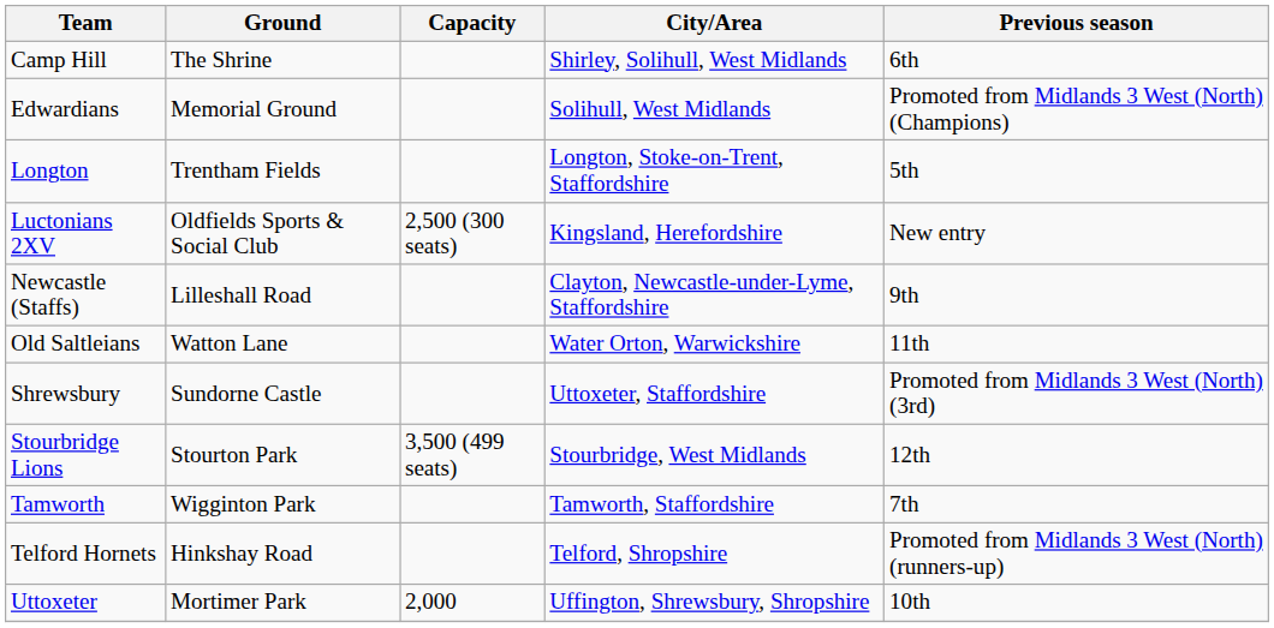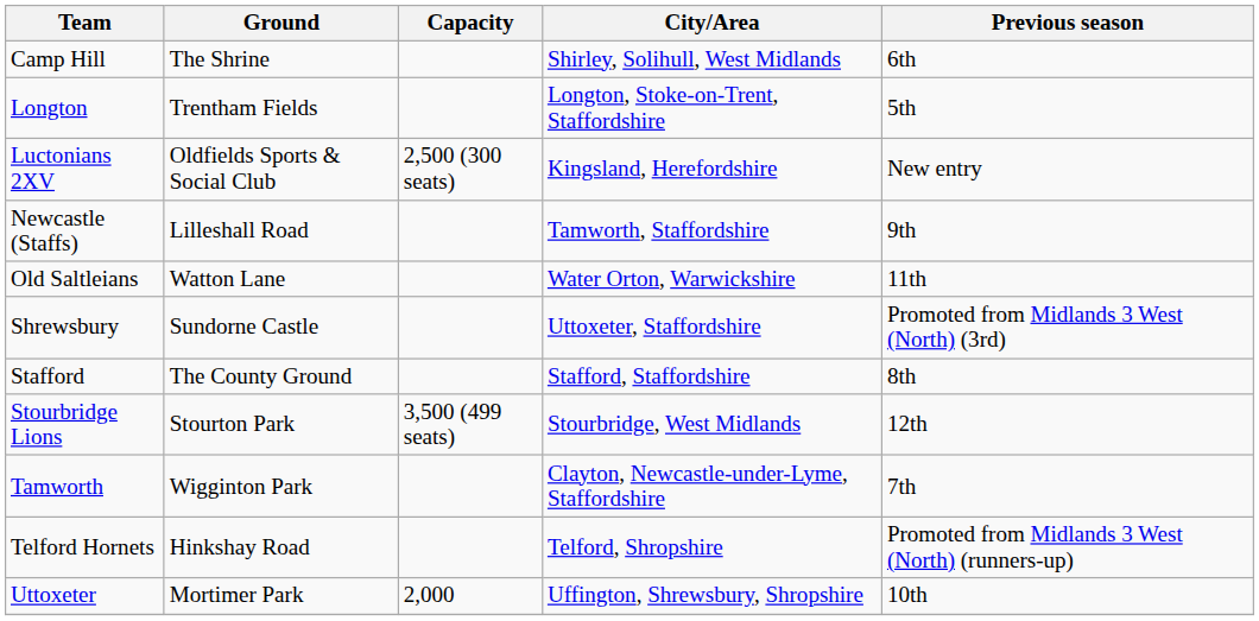- row: Edwardians | Memorial Ground | Solihull, West Midlands | Promoted from Midlands 3 West (North) (Champions)
Newcastle (Staffs) | City/Area: Clayton, Newcastle-under-Lyme, Staffordshire -> Tamworth, Staffordshire
+ row: Stafford | The County Ground | Stafford, Staffordshire | 8th
Tamworth | City/Area: Tamworth, Staffordshire -> Clayton, Newcastle-under-Lyme, Staffordshire
